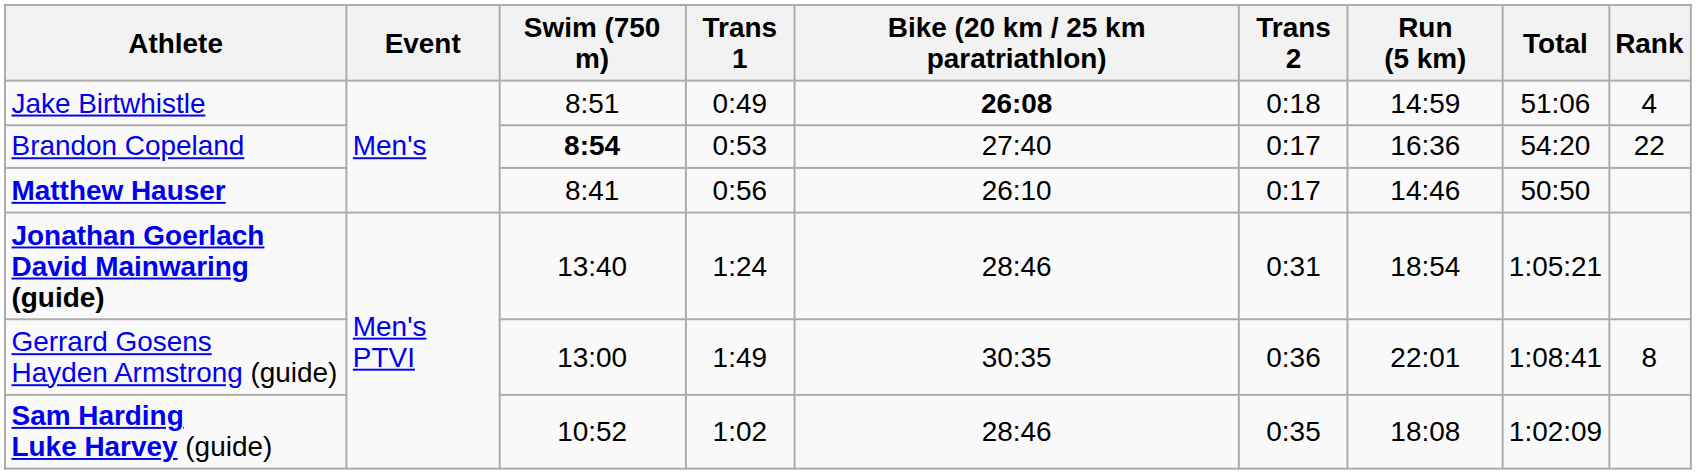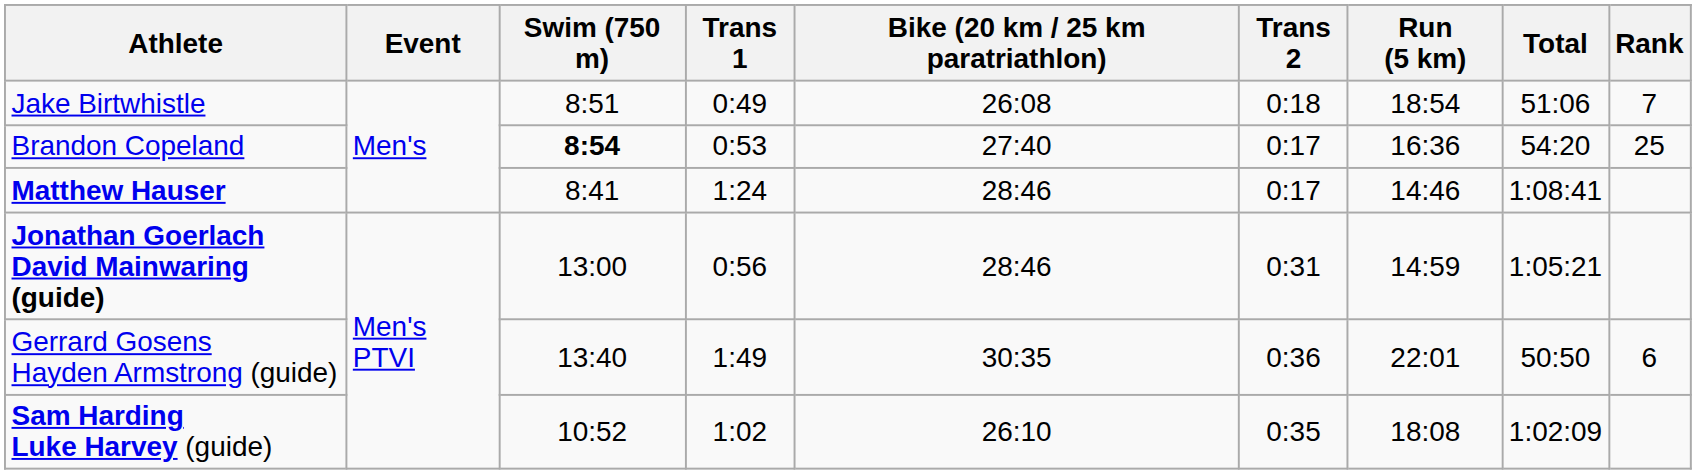Jake Birtwhistle | Bike (20 km / 25 km paratriathlon): bold -> normal
Jake Birtwhistle | Run (5 km): 14:59 -> 18:54
Jake Birtwhistle | Rank: 4 -> 7
Brandon Copeland | Rank: 22 -> 25
Matthew Hauser | Trans 1: 0:56 -> 1:24
Matthew Hauser | Bike (20 km / 25 km paratriathlon): 26:10 -> 28:46
Matthew Hauser | Total: 50:50 -> 1:08:41
Jonathan Goerlach David Mainwaring (guide) | Swim (750 m): 13:40 -> 13:00
Jonathan Goerlach David Mainwaring (guide) | Trans 1: 1:24 -> 0:56
Jonathan Goerlach David Mainwaring (guide) | Run (5 km): 18:54 -> 14:59
Gerrard Gosens Hayden Armstrong (guide) | Swim (750 m): 13:00 -> 13:40
Gerrard Gosens Hayden Armstrong (guide) | Total: 1:08:41 -> 50:50
Gerrard Gosens Hayden Armstrong (guide) | Rank: 8 -> 6
Sam Harding Luke Harvey (guide) | Bike (20 km / 25 km paratriathlon): 28:46 -> 26:10
